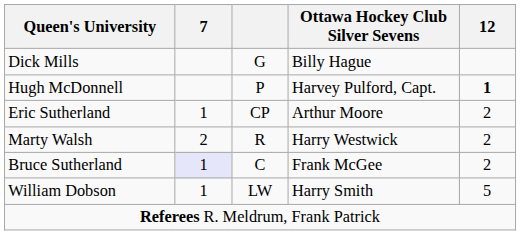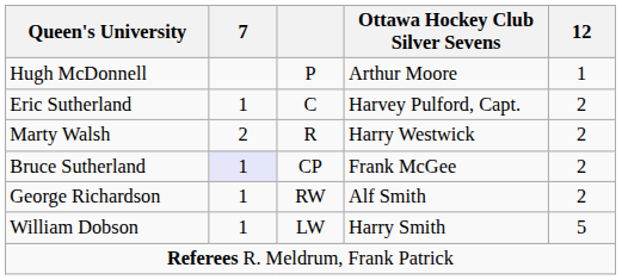- row: Dick Mills | G | Billy Hague
Hugh McDonnell | Ottawa Hockey Club Silver Sevens: Harvey Pulford, Capt. -> Arthur Moore
Hugh McDonnell | 12: bold -> normal
Eric Sutherland | column 3: CP -> C
Eric Sutherland | Ottawa Hockey Club Silver Sevens: Arthur Moore -> Harvey Pulford, Capt.
Bruce Sutherland | column 3: C -> CP
+ row: George Richardson | 1 | RW | Alf Smith | 2
